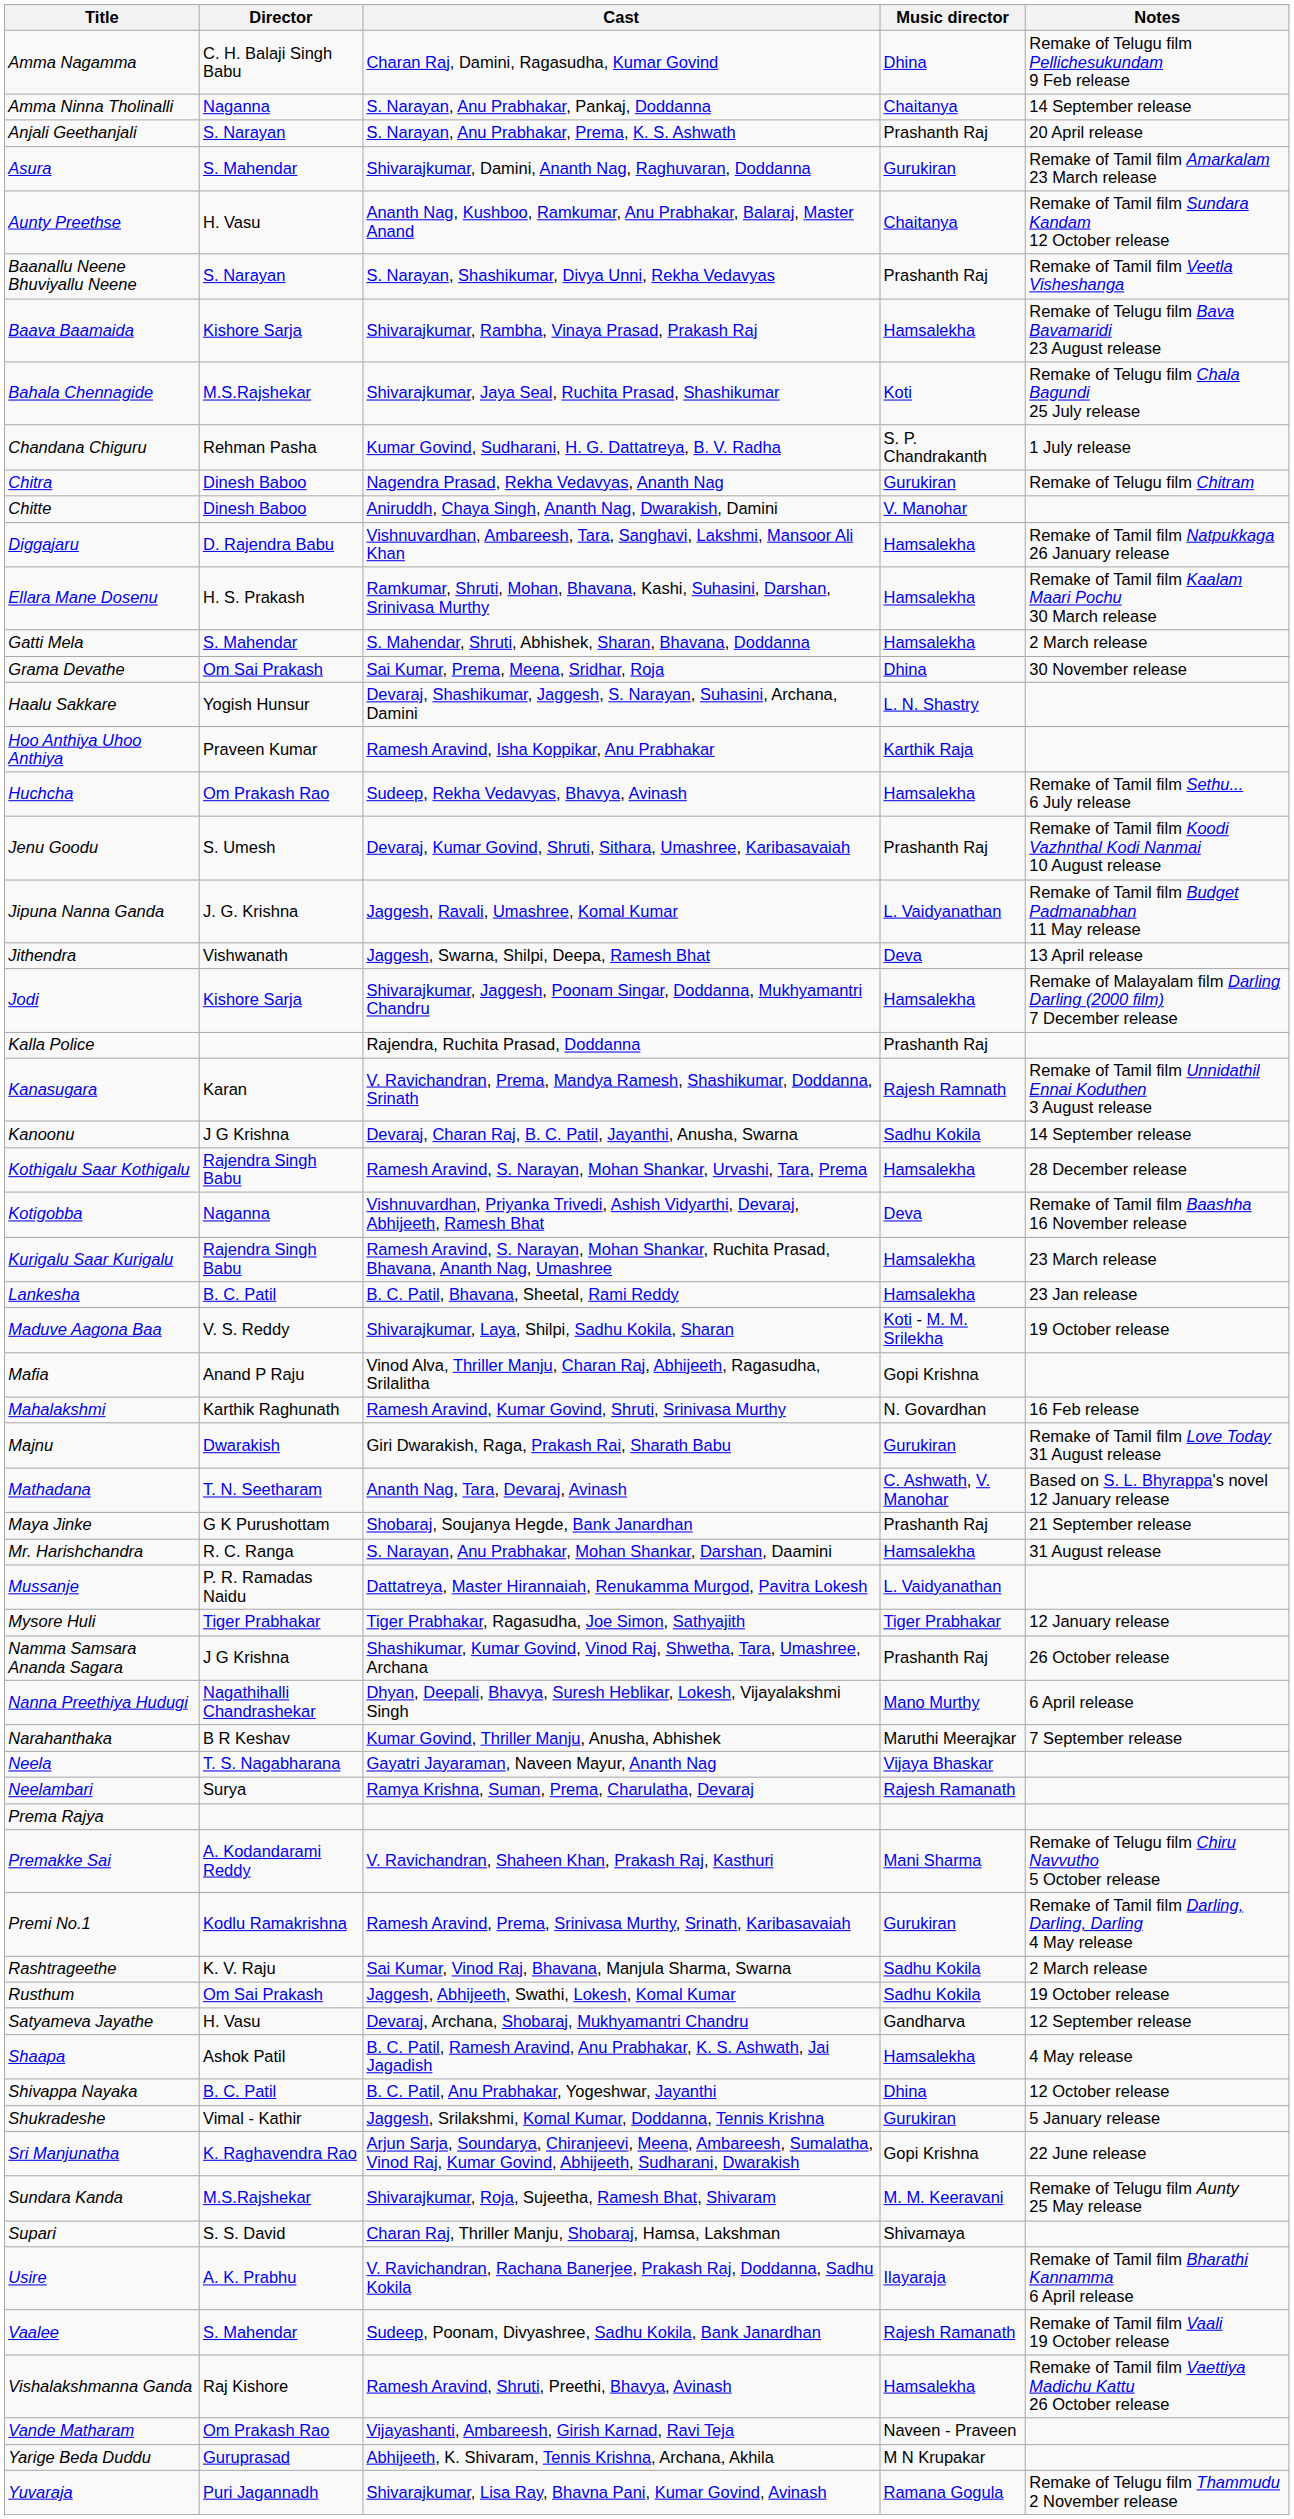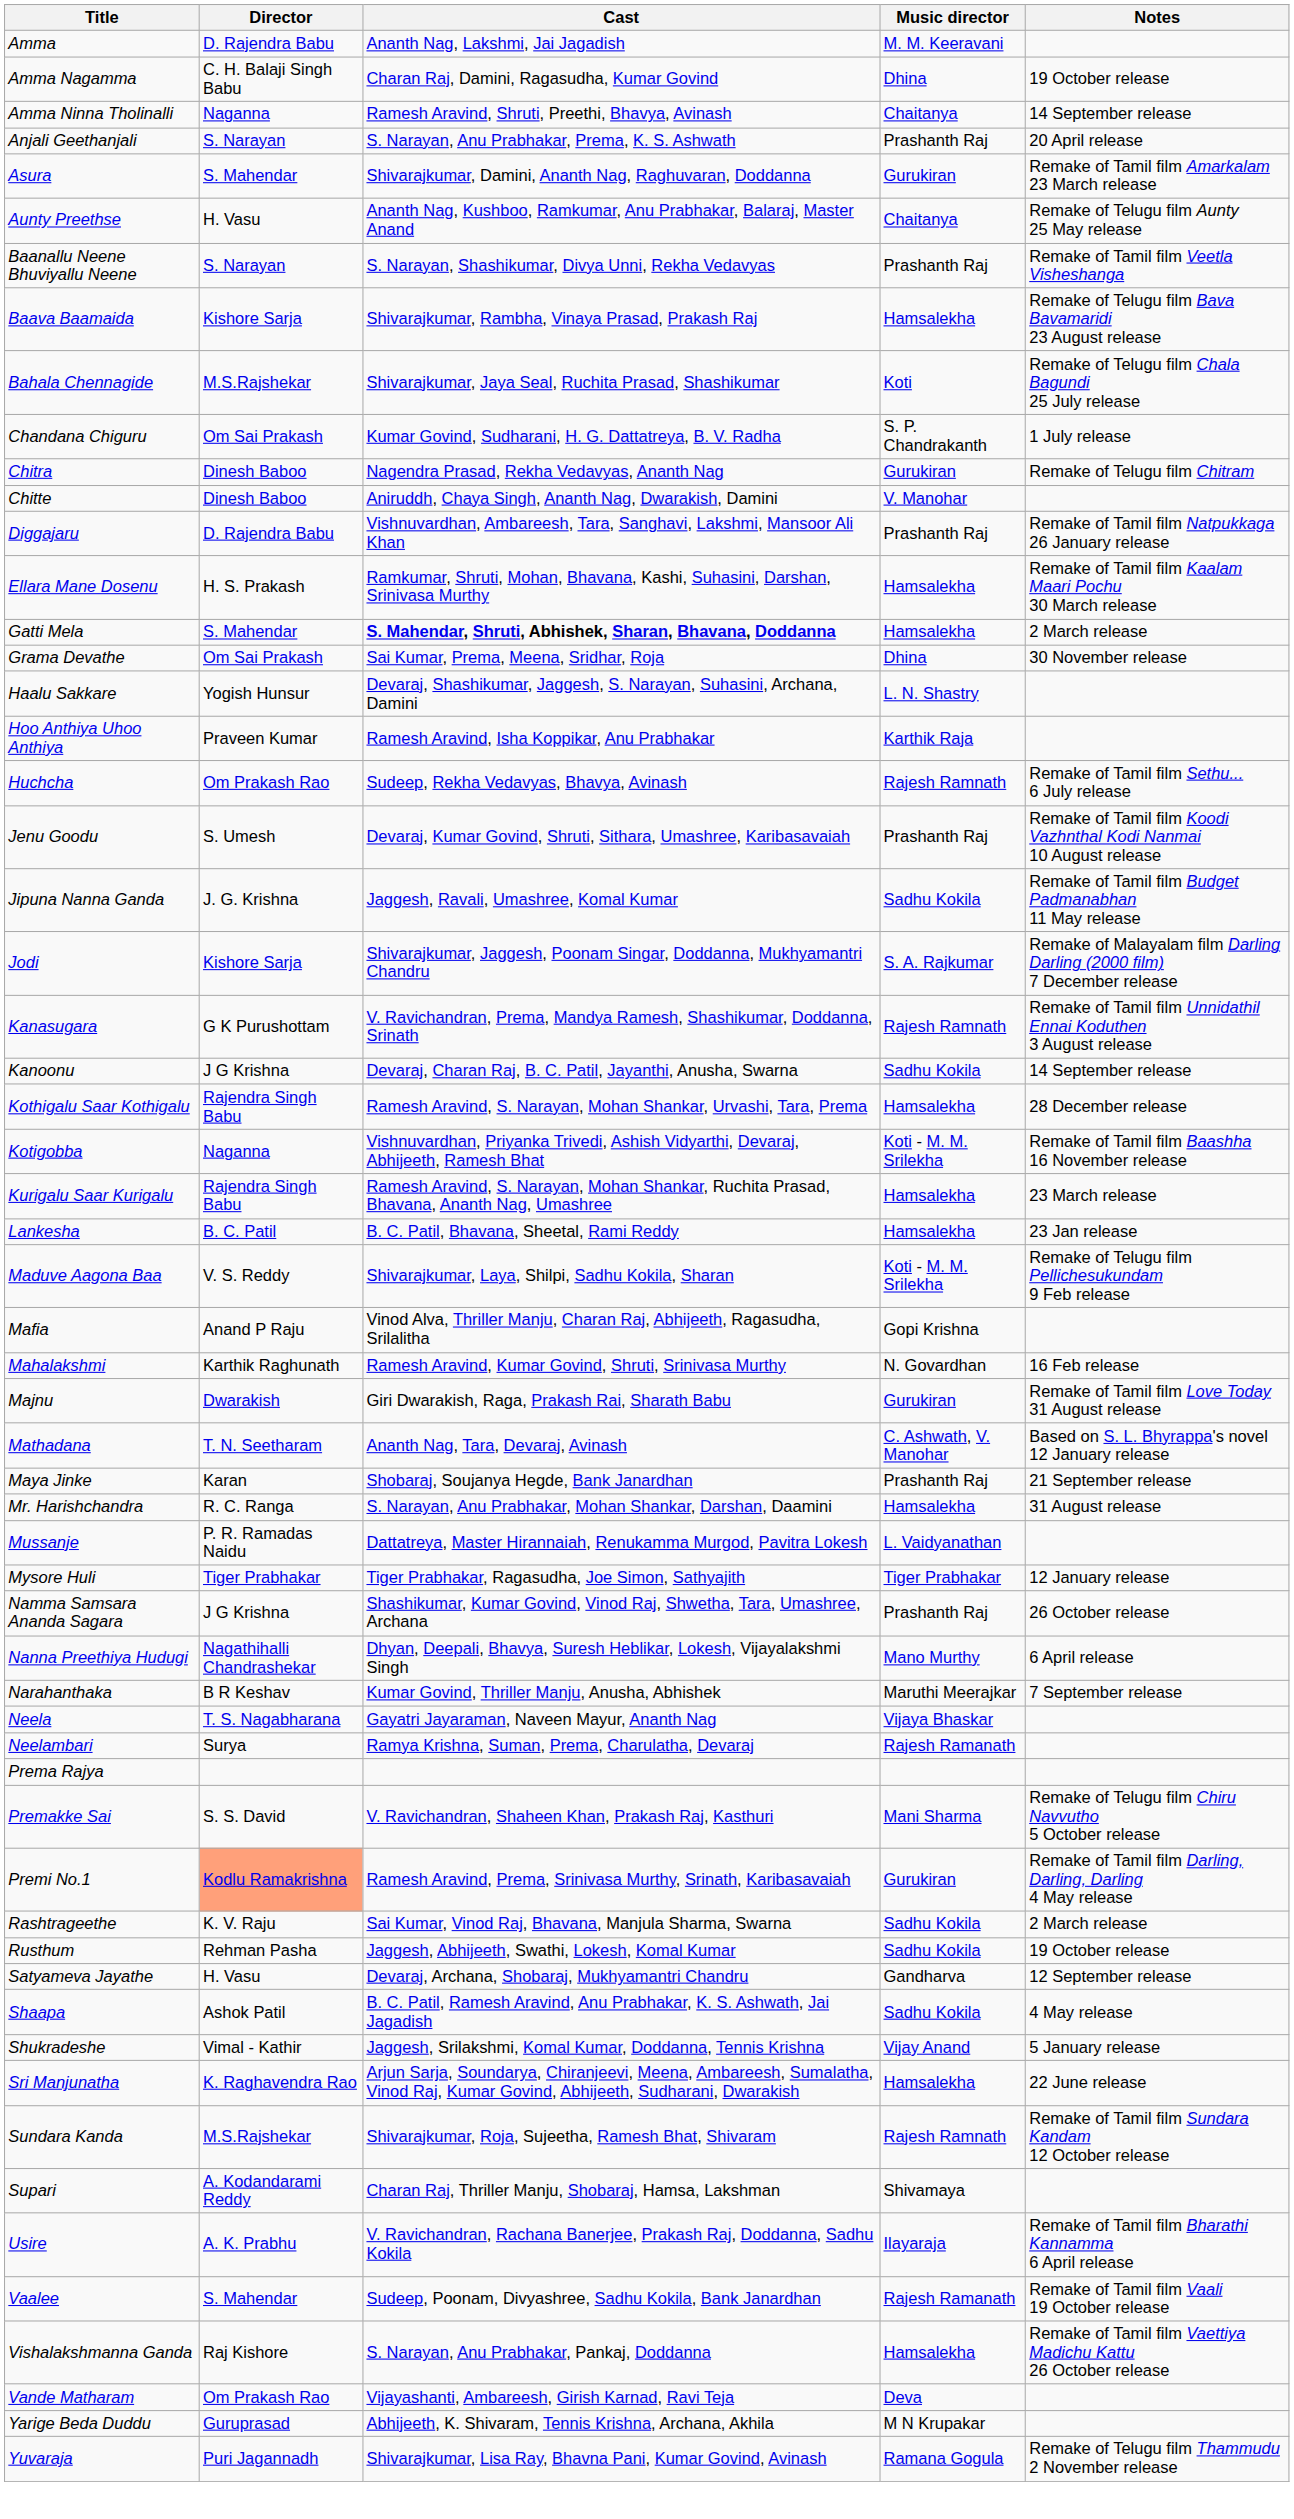+ row: Amma | D. Rajendra Babu | Ananth Nag, Lakshmi, Jai Jagadish | M. M. Keeravani
Amma Nagamma | Notes: Remake of Telugu film Pellichesukundam 9 Feb release -> 19 October release
Amma Ninna Tholinalli | Cast: S. Narayan, Anu Prabhakar, Pankaj, Doddanna -> Ramesh Aravind, Shruti, Preethi, Bhavya, Avinash
Aunty Preethse | Notes: Remake of Tamil film Sundara Kandam 12 October release -> Remake of Telugu film Aunty 25 May release
Chandana Chiguru | Director: Rehman Pasha -> Om Sai Prakash
Diggajaru | Music director: Hamsalekha -> Prashanth Raj
Gatti Mela | Cast: normal -> bold
Huchcha | Music director: Hamsalekha -> Rajesh Ramnath
Jipuna Nanna Ganda | Music director: L. Vaidyanathan -> Sadhu Kokila
- row: Jithendra | Vishwanath | Jaggesh, Swarna, Shilpi, Deepa, Ramesh Bhat | Deva | 13 April release
Jodi | Music director: Hamsalekha -> S. A. Rajkumar
- row: Kalla Police | Rajendra, Ruchita Prasad, Doddanna | Prashanth Raj
Kanasugara | Director: Karan -> G K Purushottam
Kotigobba | Music director: Deva -> Koti - M. M. Srilekha
Maduve Aagona Baa | Notes: 19 October release -> Remake of Telugu film Pellichesukundam 9 Feb release
Maya Jinke | Director: G K Purushottam -> Karan
Premakke Sai | Director: A. Kodandarami Reddy -> S. S. David
Premi No.1 | Director: no background -> lightsalmon background
Rusthum | Director: Om Sai Prakash -> Rehman Pasha
Shaapa | Music director: Hamsalekha -> Sadhu Kokila
- row: Shivappa Nayaka | B. C. Patil | B. C. Patil, Anu Prabhakar, Yogeshwar, Jayanthi | Dhina | 12 October release
Shukradeshe | Music director: Gurukiran -> Vijay Anand
Sri Manjunatha | Music director: Gopi Krishna -> Hamsalekha
Sundara Kanda | Music director: M. M. Keeravani -> Rajesh Ramnath
Sundara Kanda | Notes: Remake of Telugu film Aunty 25 May release -> Remake of Tamil film Sundara Kandam 12 October release
Supari | Director: S. S. David -> A. Kodandarami Reddy
Vishalakshmanna Ganda | Cast: Ramesh Aravind, Shruti, Preethi, Bhavya, Avinash -> S. Narayan, Anu Prabhakar, Pankaj, Doddanna
Vande Matharam | Music director: Naveen - Praveen -> Deva
